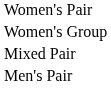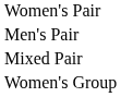rows swapped: Men's Pair <-> Women's Group
